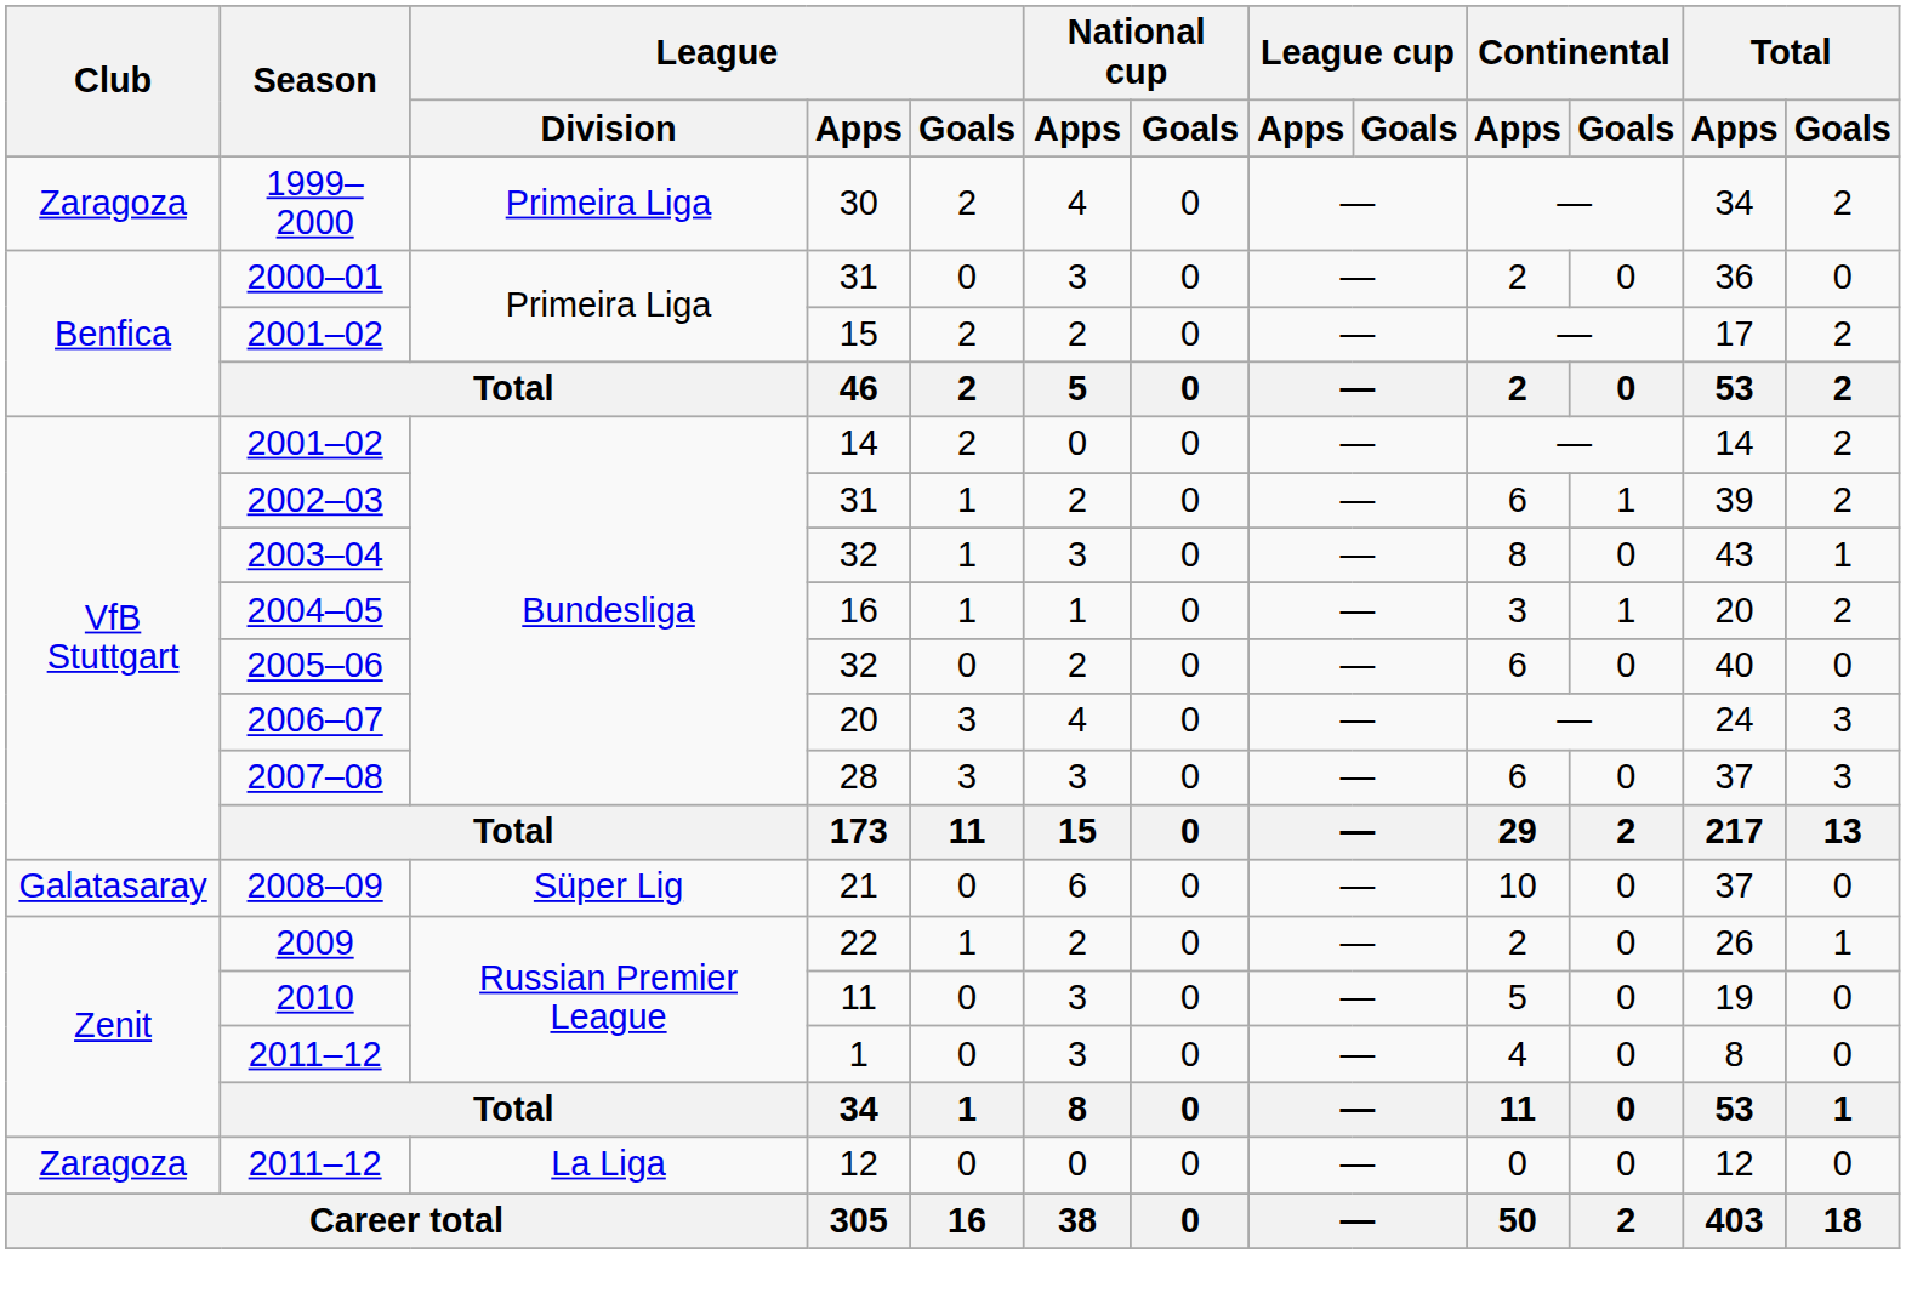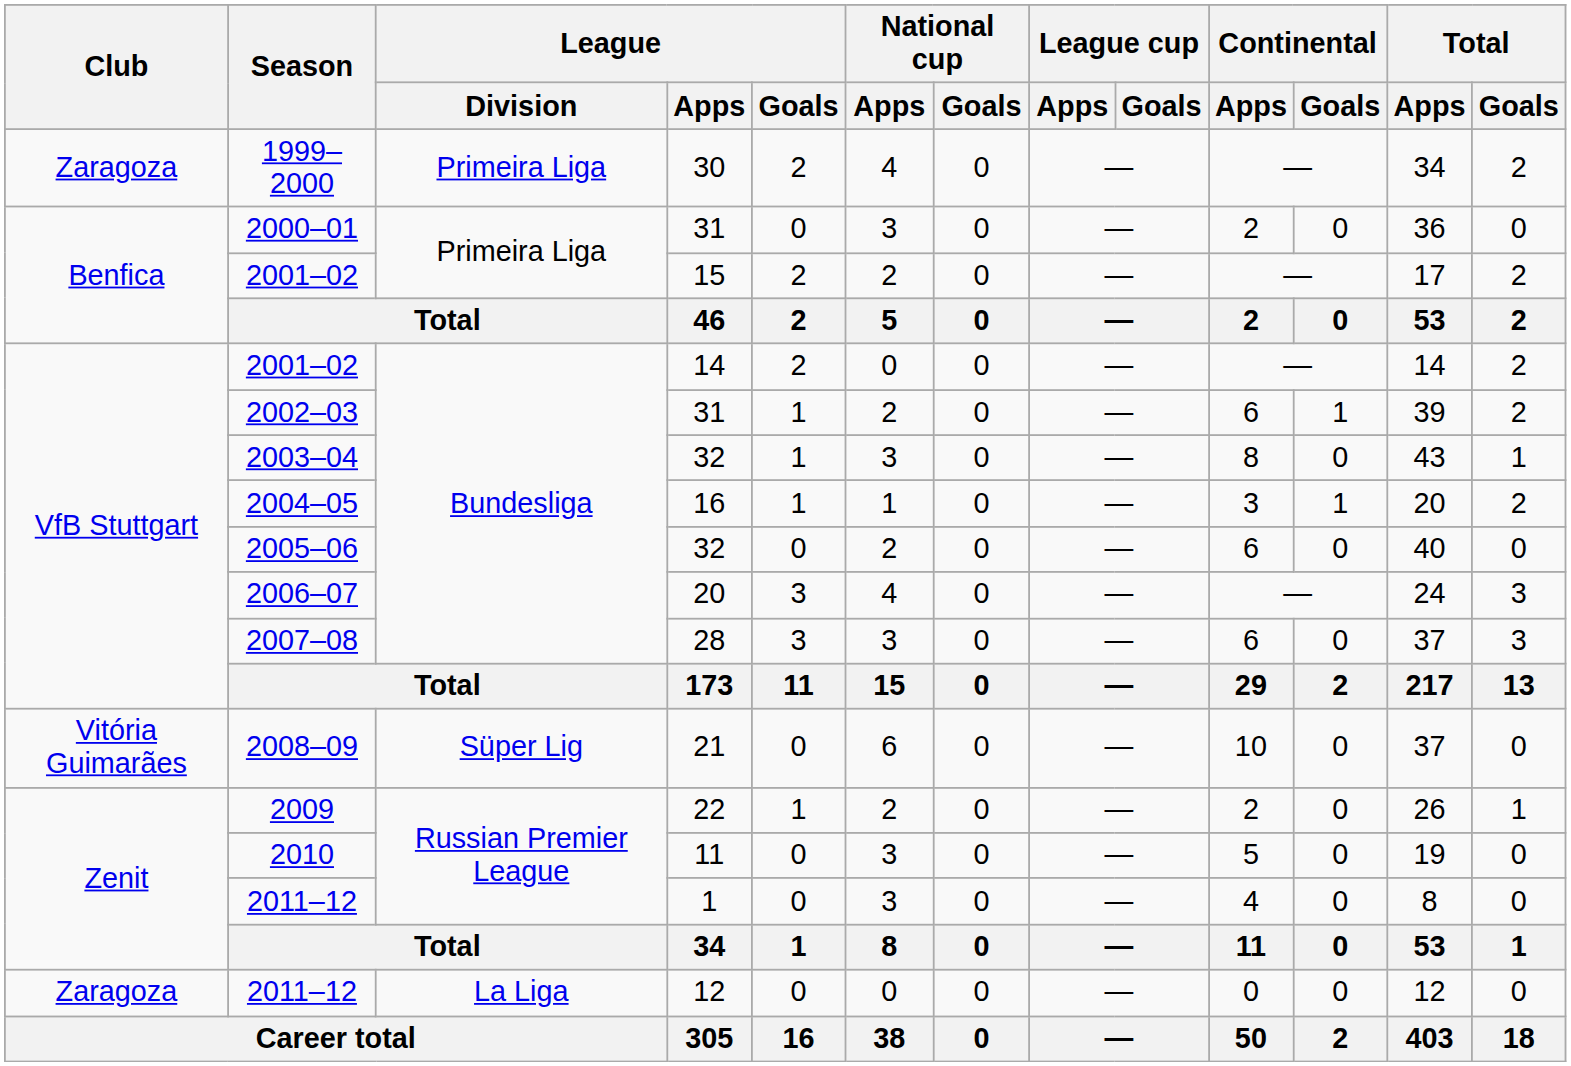2008–09 | Club: Galatasaray -> Vitória Guimarães
